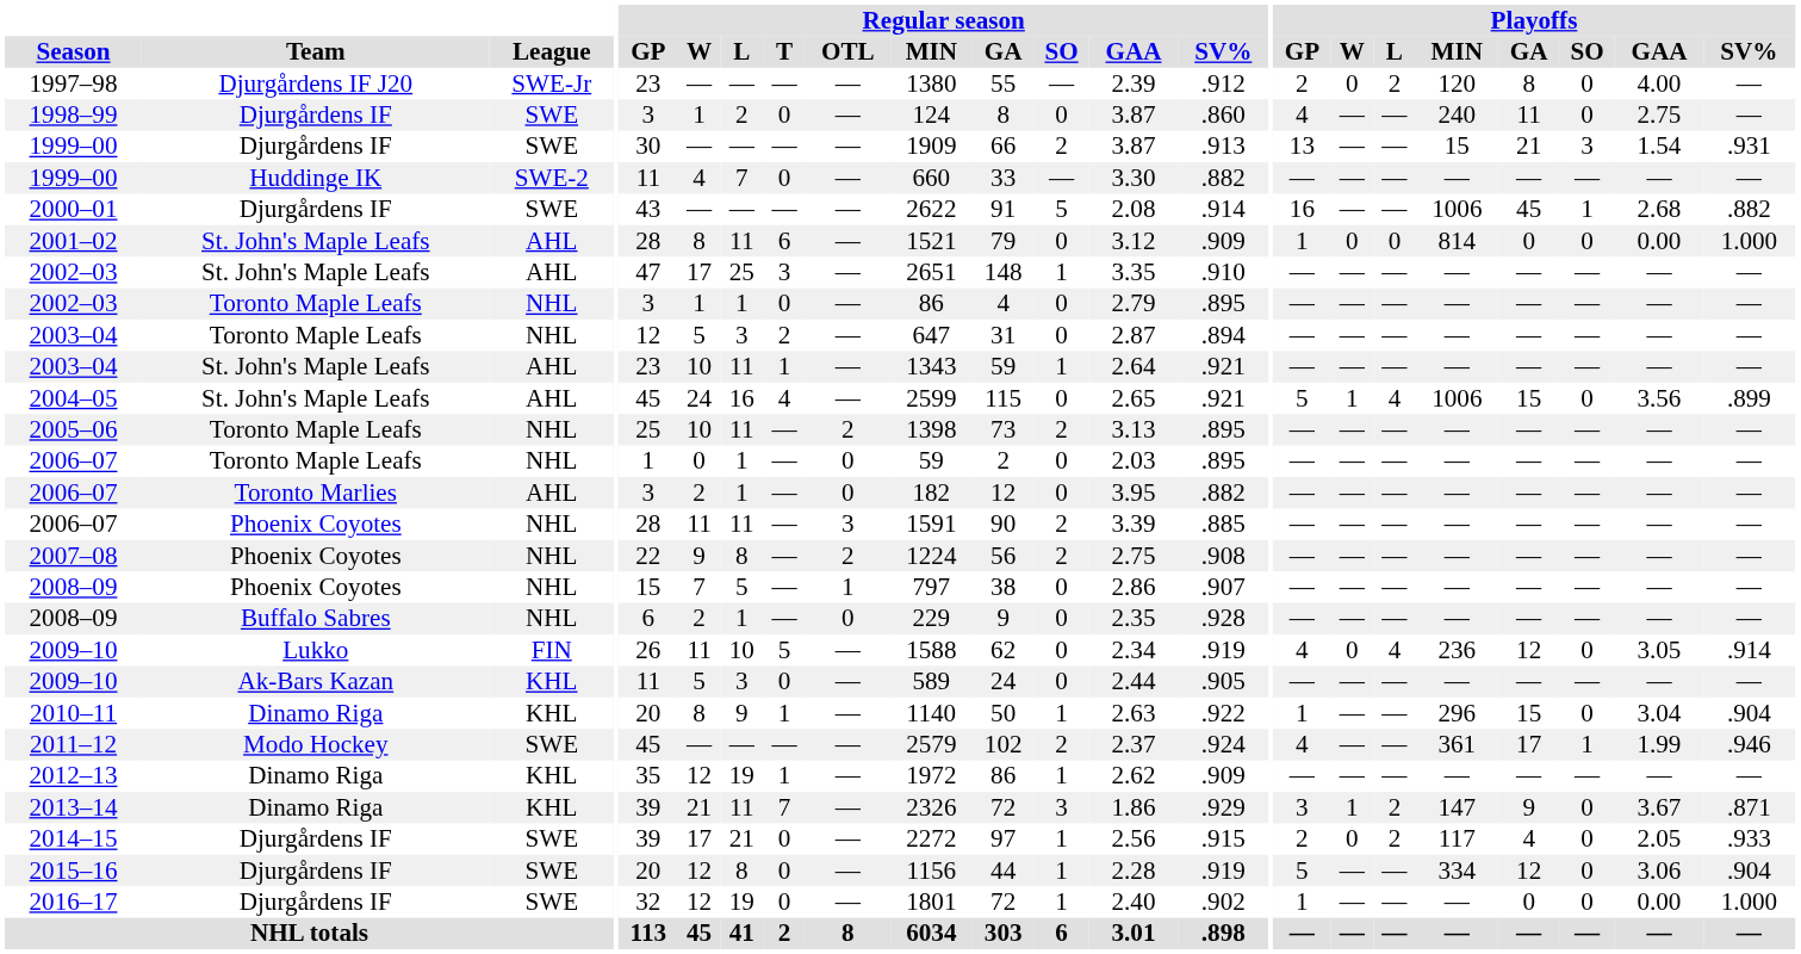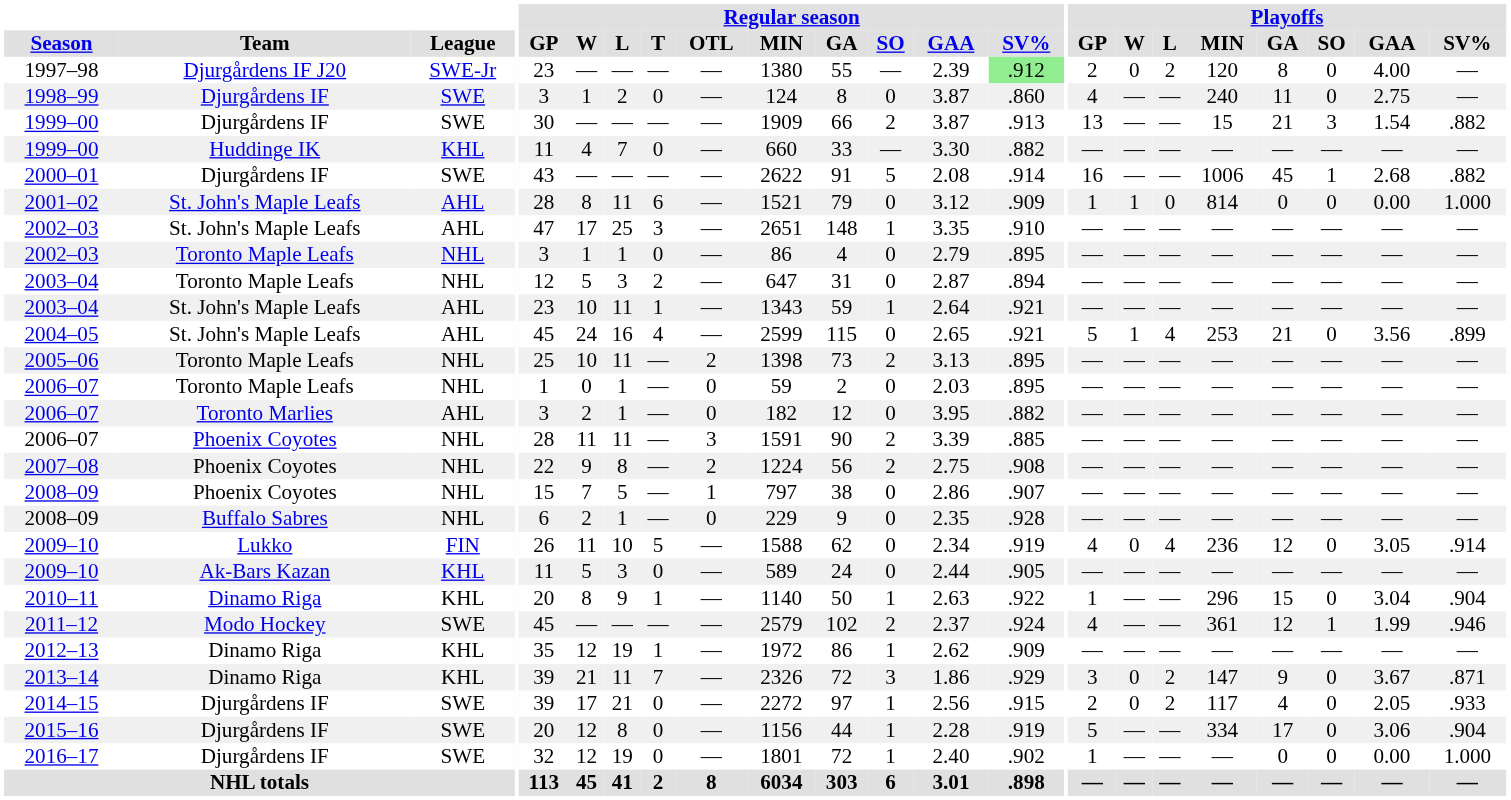1997–98 | Regular season / SV%: no background -> lightgreen background
1999–00 / Djurgårdens IF | Playoffs / SV%: .931 -> .882
1999–00 / Huddinge IK | League: SWE-2 -> KHL
2001–02 | Playoffs / W: 0 -> 1
2004–05 | Playoffs / MIN: 1006 -> 253
2004–05 | Playoffs / GA: 15 -> 21
2011–12 | Playoffs / GA: 17 -> 12
2013–14 | Playoffs / W: 1 -> 0
2015–16 | Playoffs / GA: 12 -> 17
